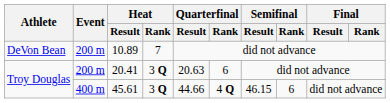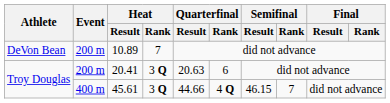45.61 | Semifinal / Rank: 6 -> 7
